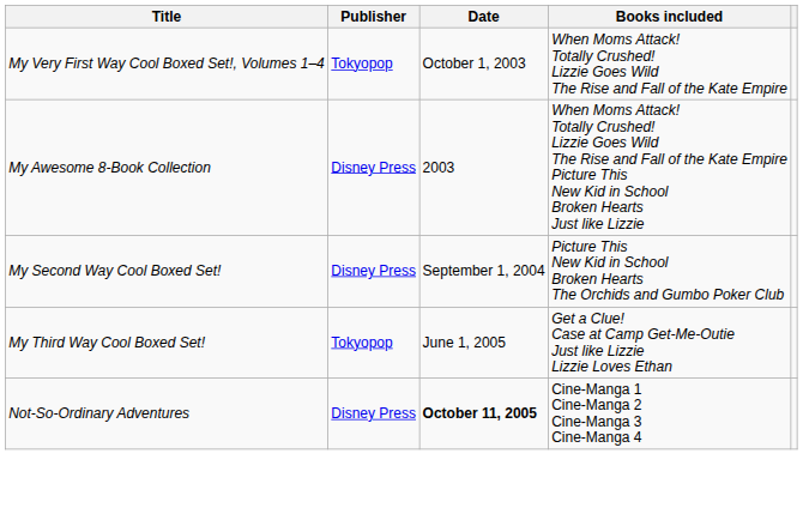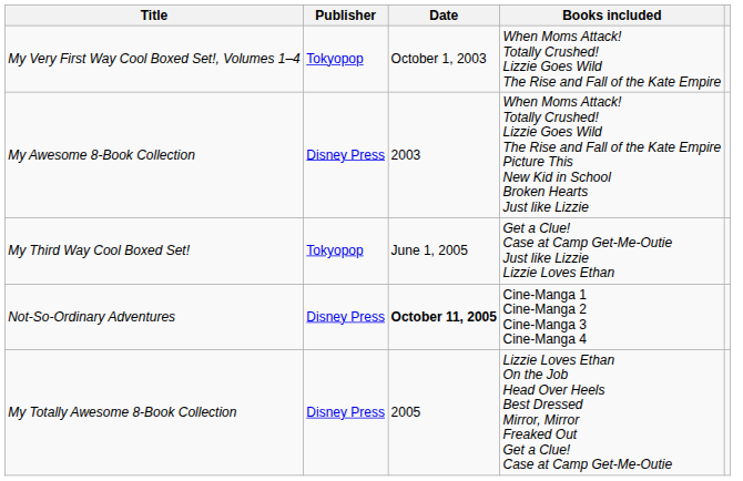- row: My Second Way Cool Boxed Set! | Disney Press | September 1, 2004 | Picture This New Kid in School Broken Hearts The Orchids and Gumbo Poker Club
+ row: My Totally Awesome 8-Book Collection | Disney Press | 2005 | Lizzie Loves Ethan On the Job Head Over Heels Best Dressed Mirror, Mirror Freaked Out Get a Clue! Case at Camp Get-Me-Outie
